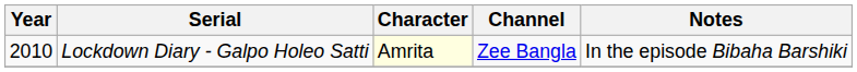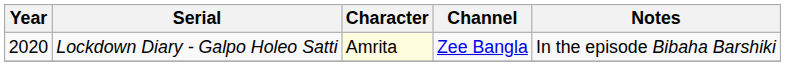Lockdown Diary - Galpo Holeo Satti | Year: 2010 -> 2020
